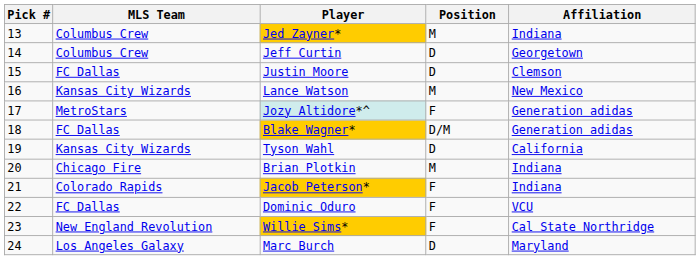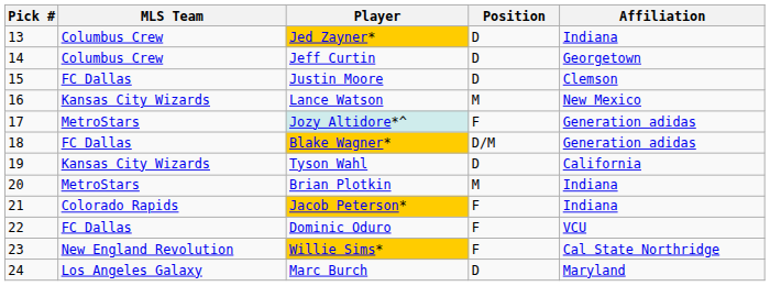Jed Zayner* | Position: M -> D
Brian Plotkin | MLS Team: Chicago Fire -> MetroStars
